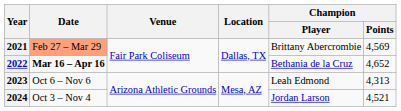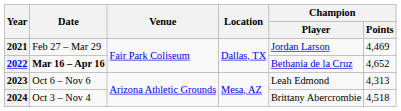2021 | Date: lightsalmon background -> no background
2021 | Champion / Player: Brittany Abercrombie -> Jordan Larson
2021 | Champion / Points: 4,569 -> 4,469
2024 | Champion / Player: Jordan Larson -> Brittany Abercrombie
2024 | Champion / Points: 4,521 -> 4,518
